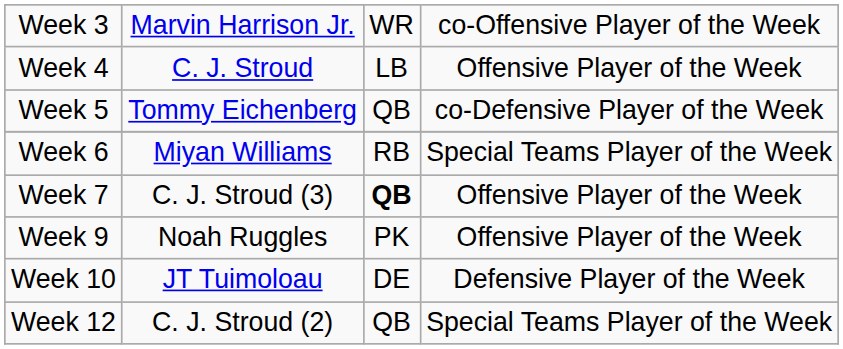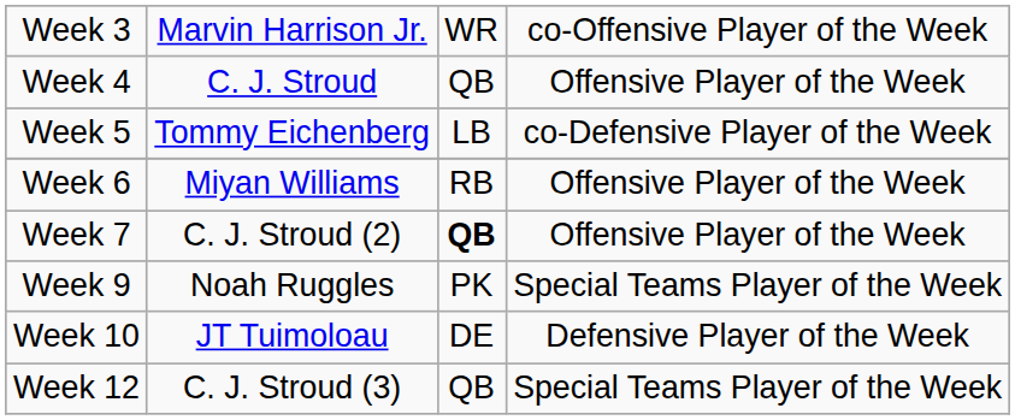Week 4 | column 3: LB -> QB
Week 5 | column 3: QB -> LB
Week 6 | column 4: Special Teams Player of the Week -> Offensive Player of the Week
Week 7 | column 2: C. J. Stroud (3) -> C. J. Stroud (2)
Week 9 | column 4: Offensive Player of the Week -> Special Teams Player of the Week
Week 12 | column 2: C. J. Stroud (2) -> C. J. Stroud (3)
